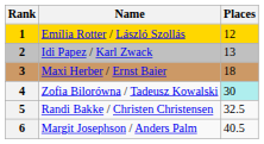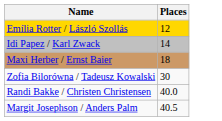- column: Rank | 1 | 2 | 3 | 4 | 5 | 6
Idi Papez / Karl Zwack | Places: 13 -> 14
Zofia Bilorówna / Tadeusz Kowalski | Places: paleturquoise background -> no background
Randi Bakke / Christen Christensen | Places: 32.5 -> 40.0
